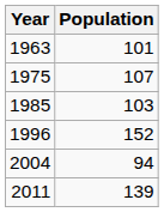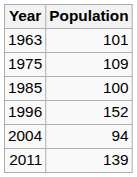1975 | Population: 107 -> 109
1985 | Population: 103 -> 100
